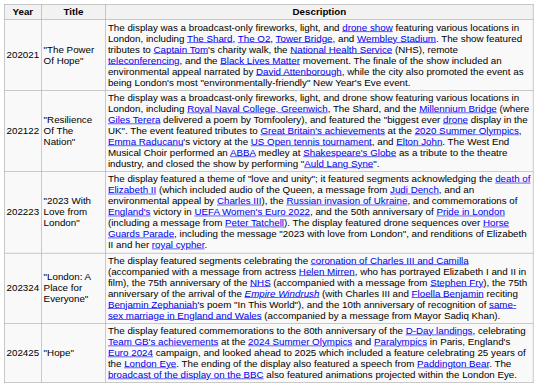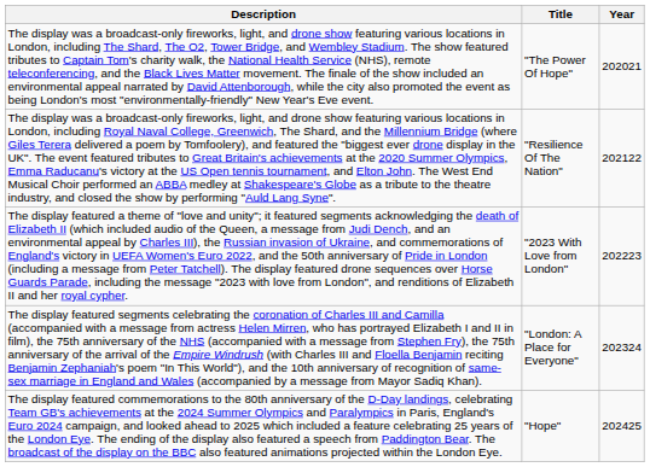columns swapped: Year <-> Description
